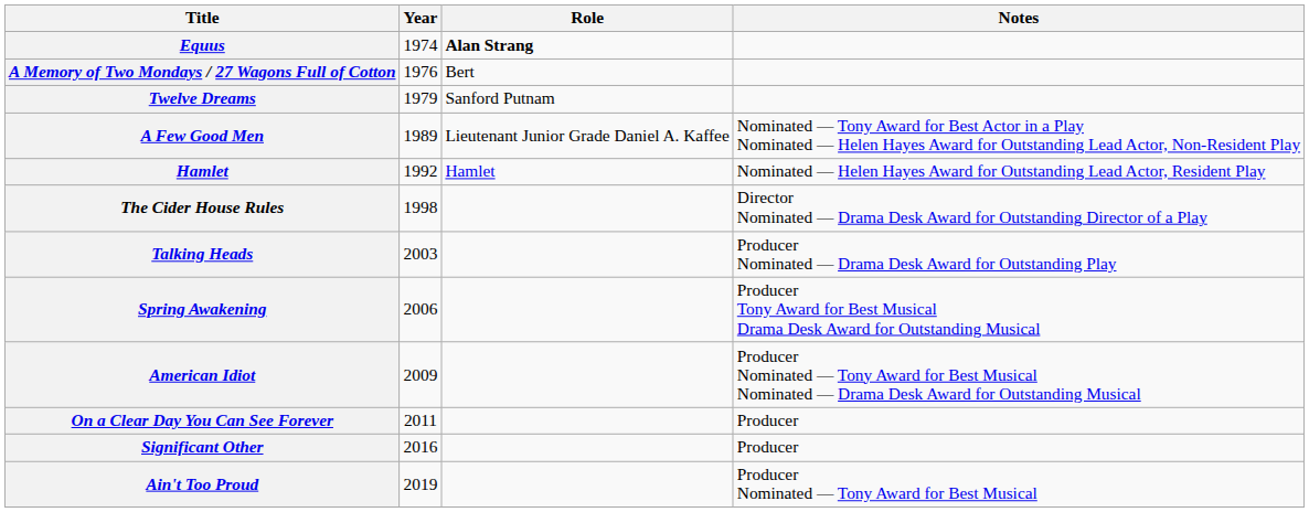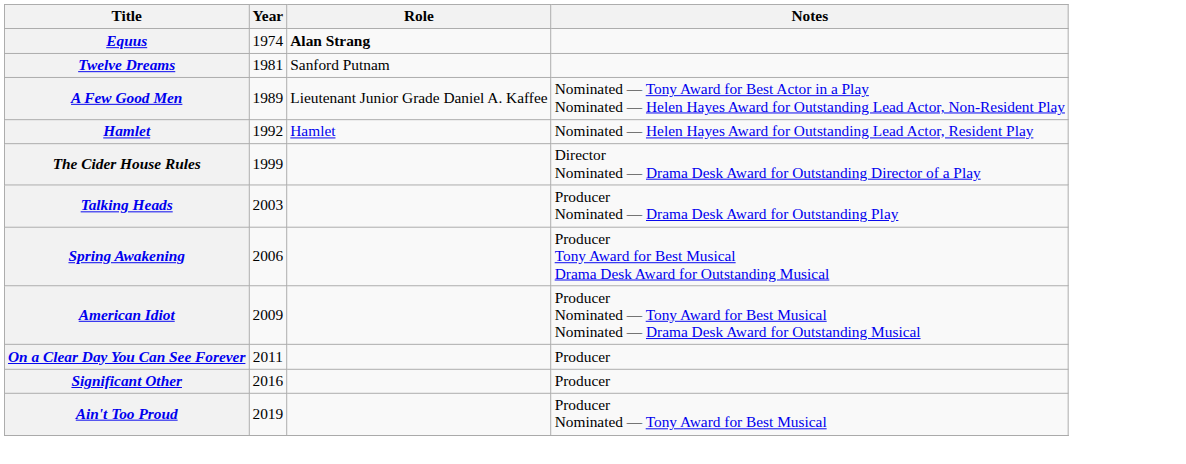- row: A Memory of Two Mondays / 27 Wagons Full of Cotton | 1976 | Bert
Twelve Dreams | Year: 1979 -> 1981
The Cider House Rules | Year: 1998 -> 1999
